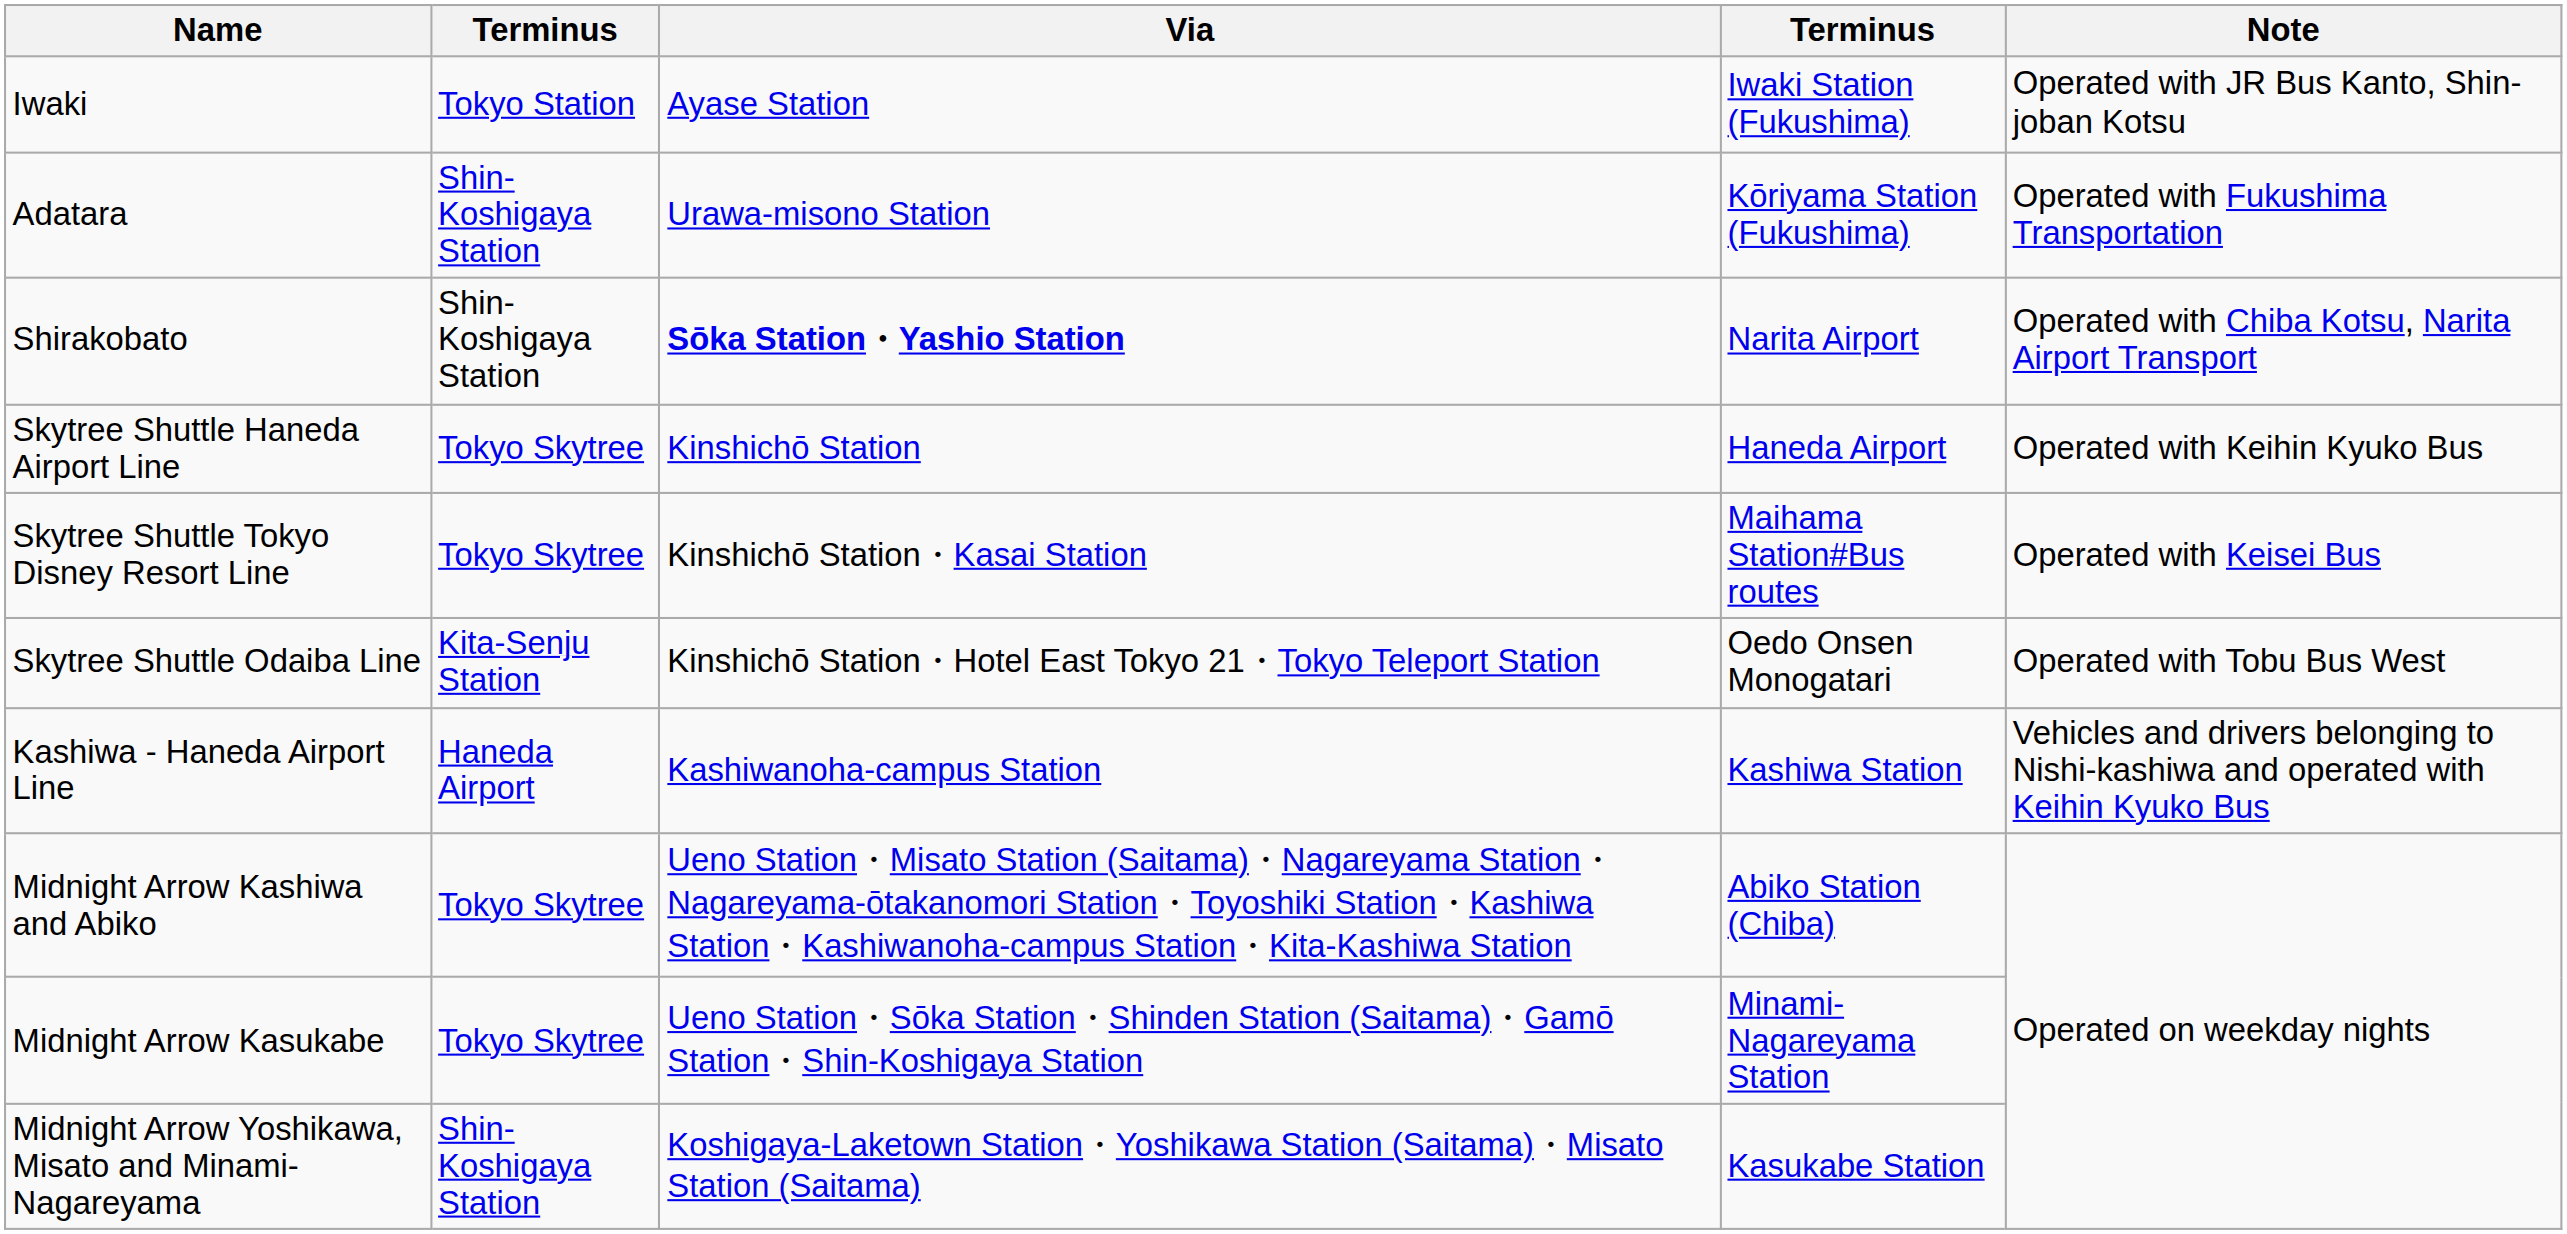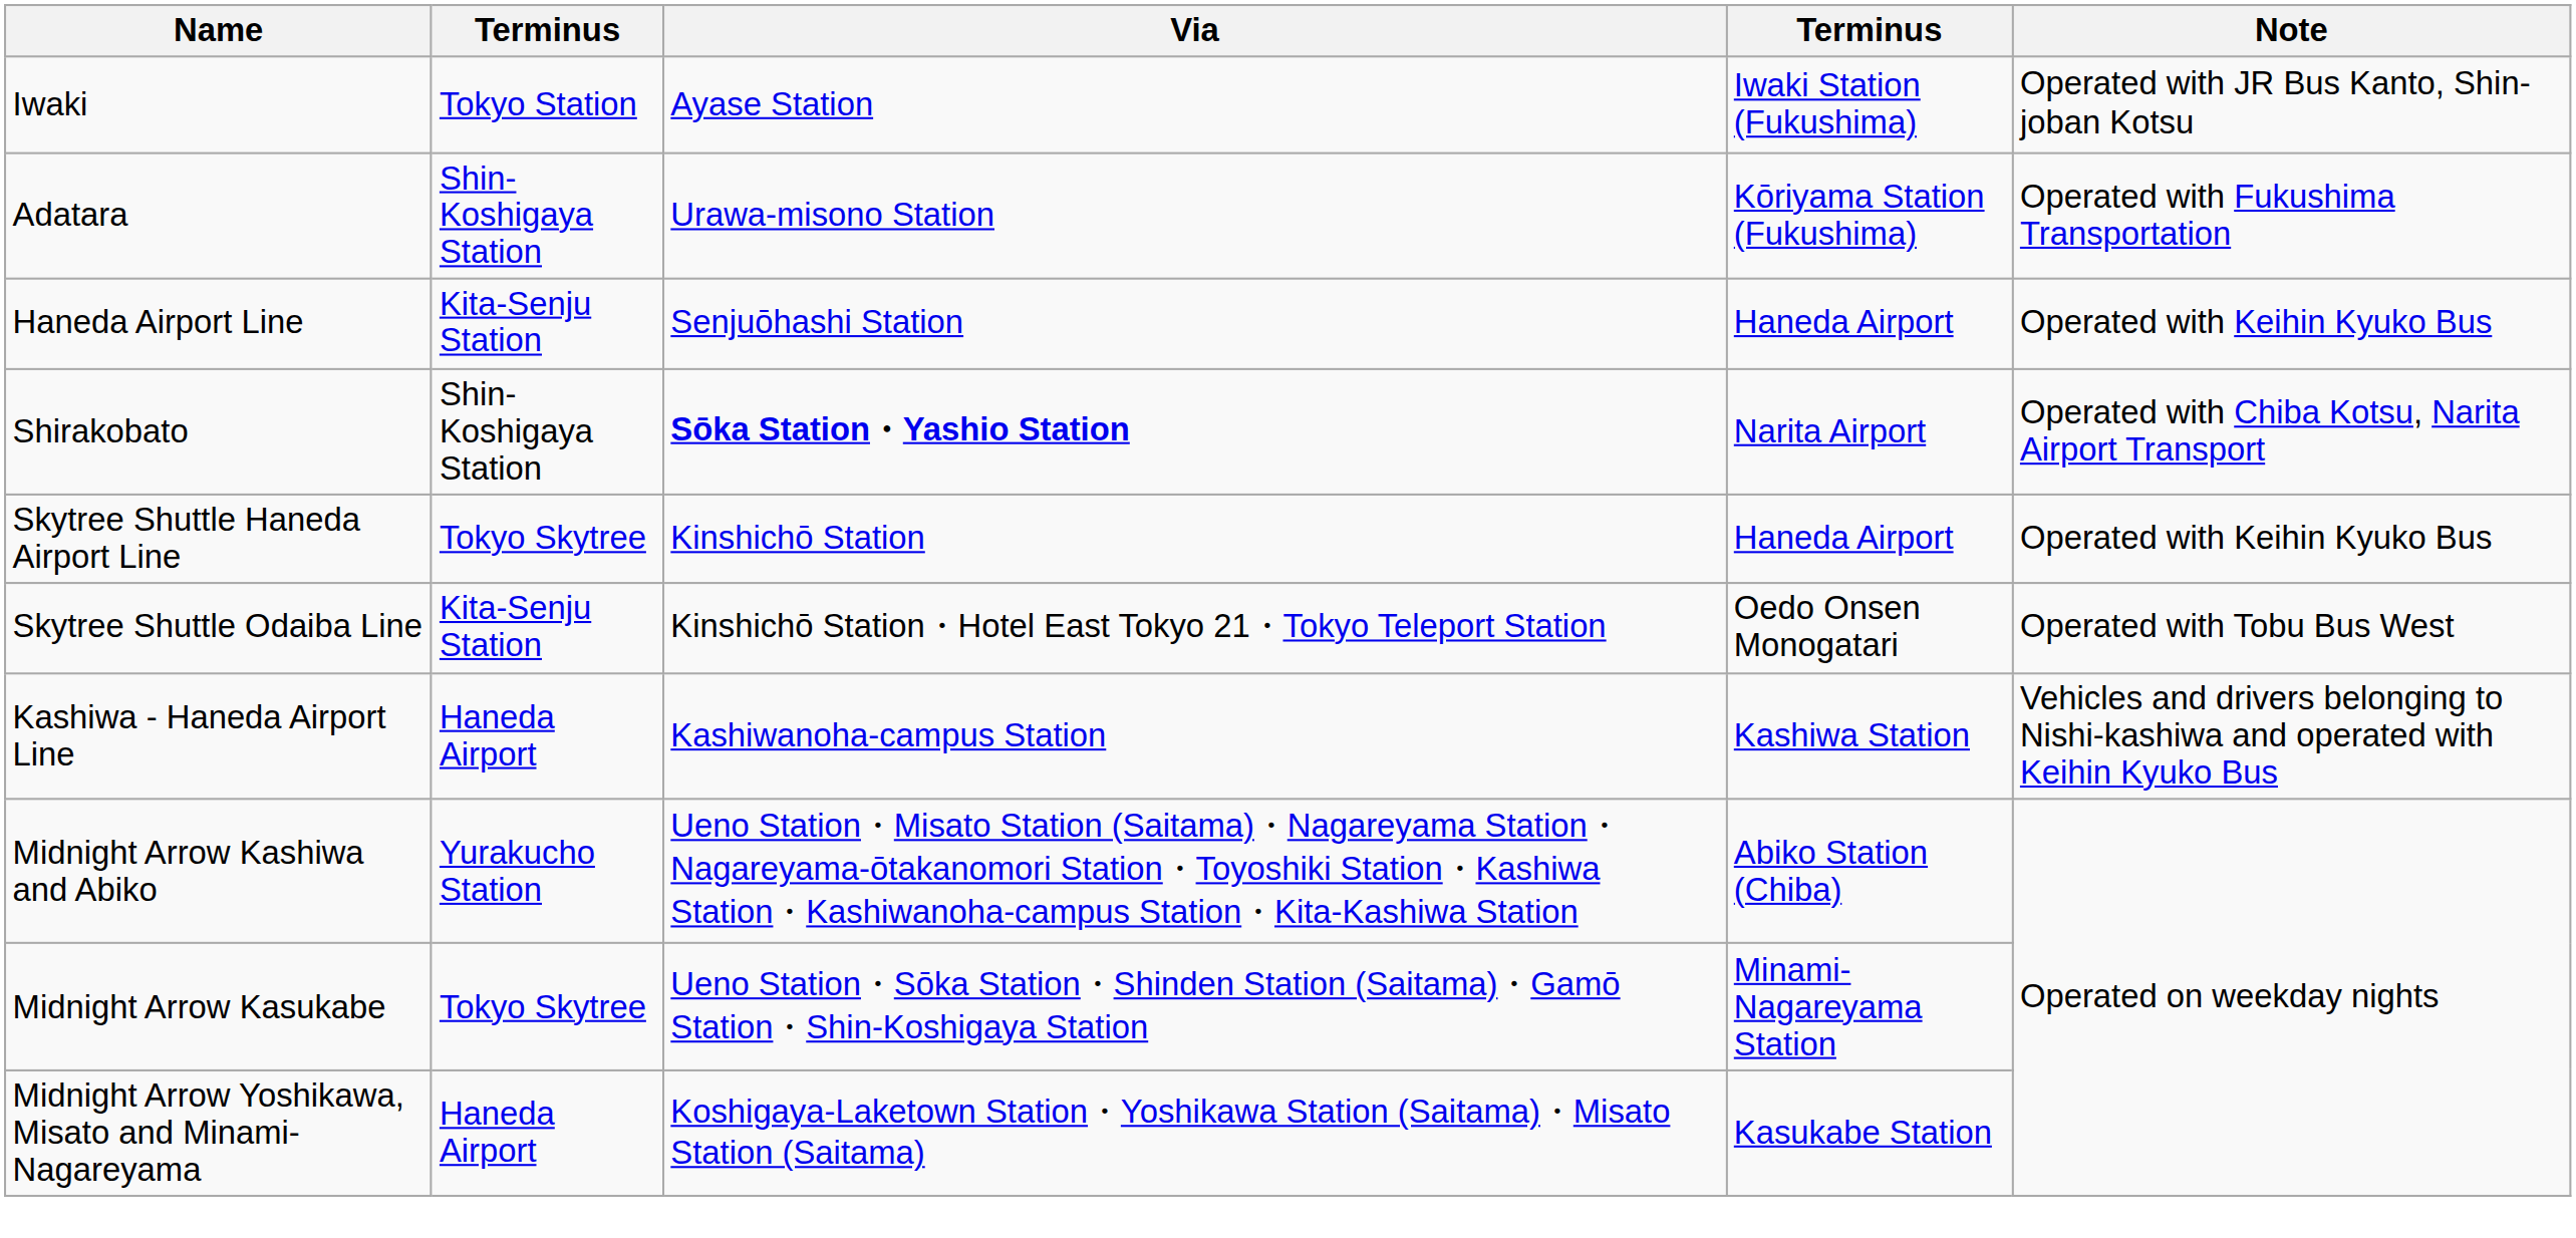+ row: Haneda Airport Line | Kita-Senju Station | Senjuōhashi Station | Haneda Airport | Operated with Keihin Kyuko Bus
- row: Skytree Shuttle Tokyo Disney Resort Line | Tokyo Skytree | Kinshichō Station・Kasai Station | Maihama Station#Bus routes | Operated with Keisei Bus
Midnight Arrow Kashiwa and Abiko | column 2: Tokyo Skytree -> Yurakucho Station
Midnight Arrow Yoshikawa, Misato and Minami-Nagareyama | column 2: Shin-Koshigaya Station -> Haneda Airport
